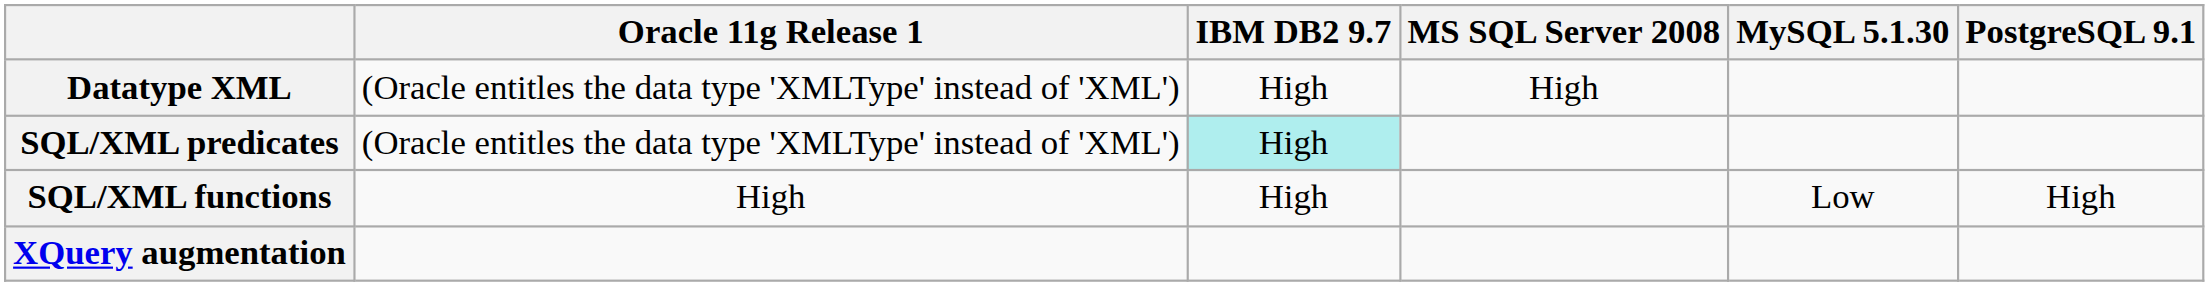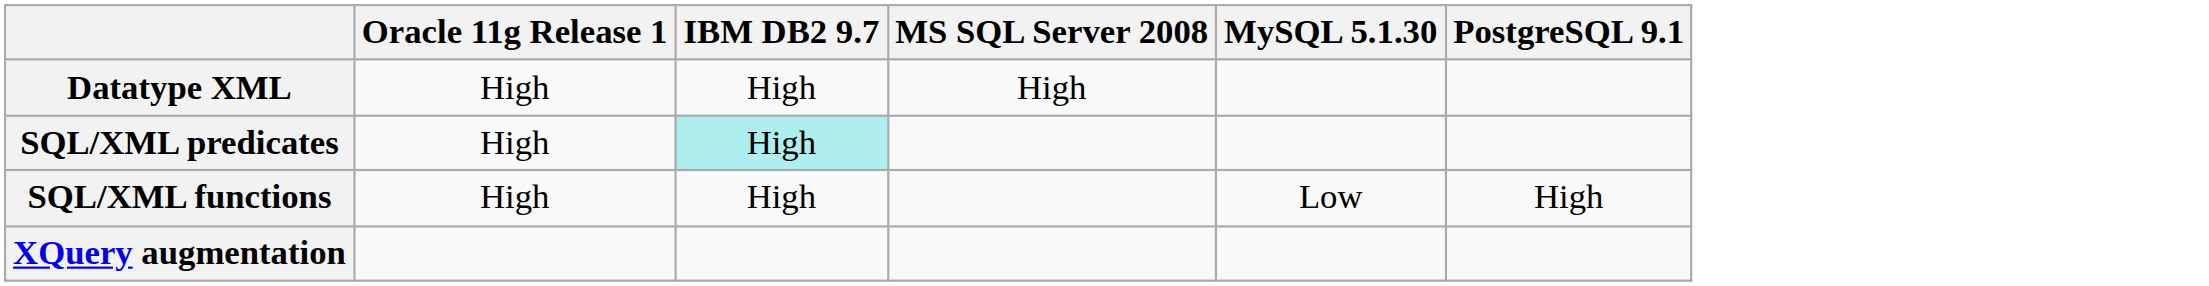Datatype XML | Oracle 11g Release 1: (Oracle entitles the data type 'XMLType' instead of 'XML') -> High
SQL/XML predicates | Oracle 11g Release 1: (Oracle entitles the data type 'XMLType' instead of 'XML') -> High
